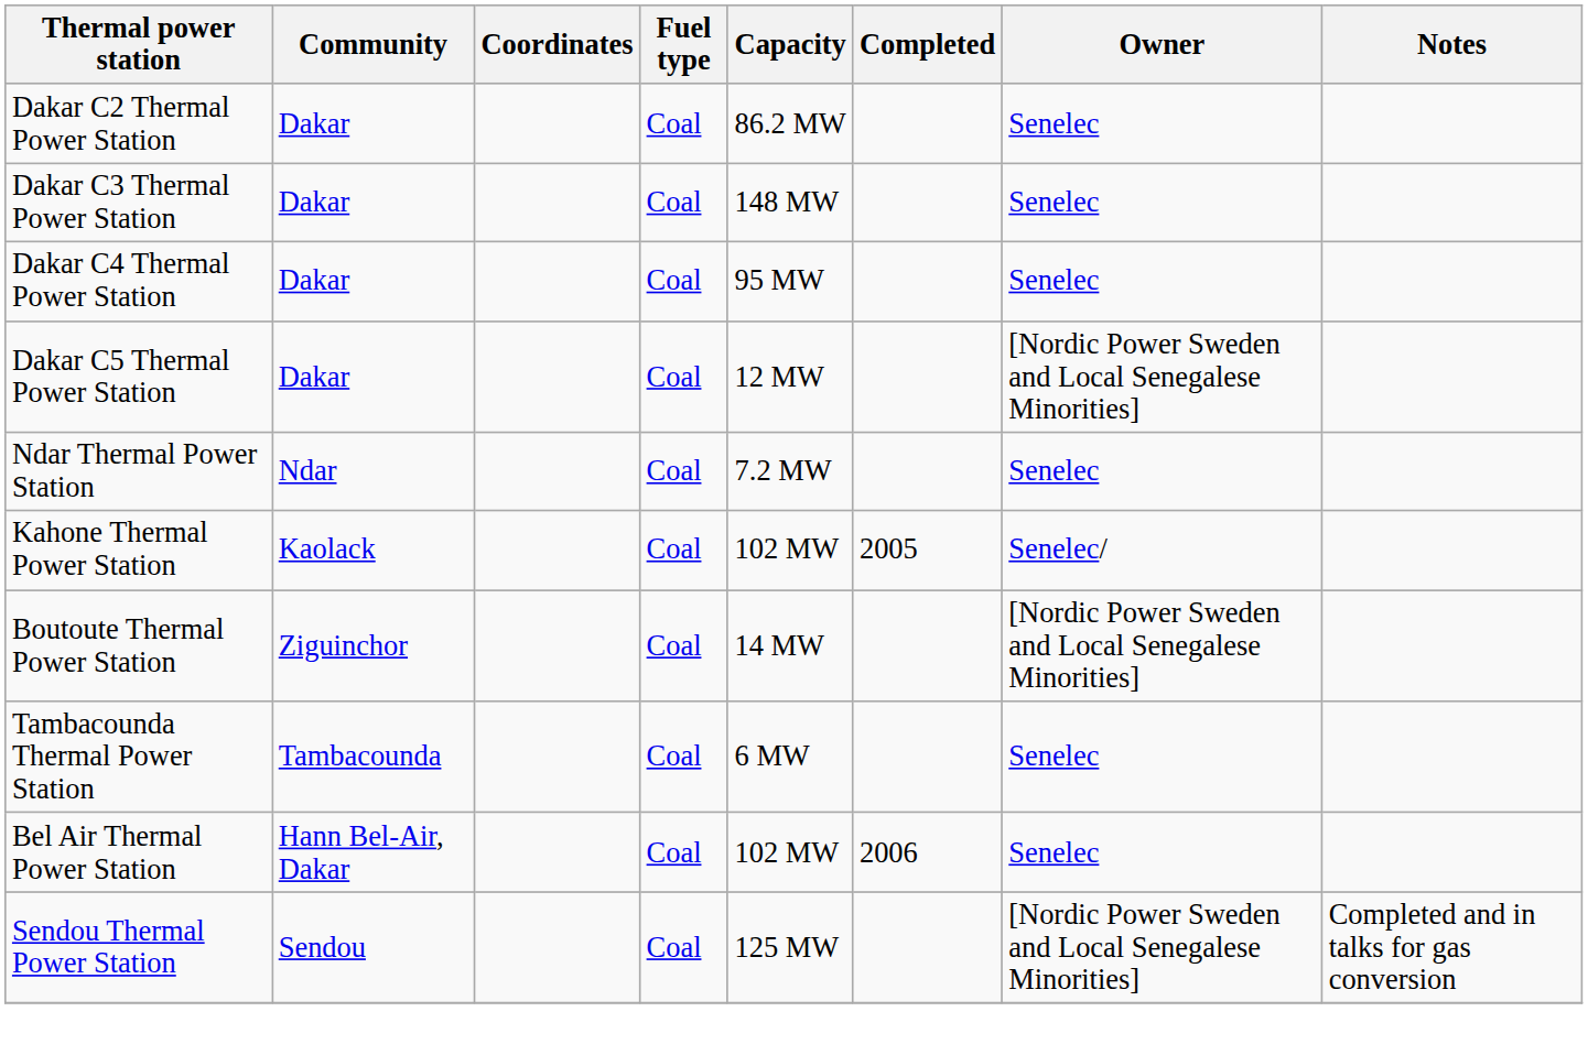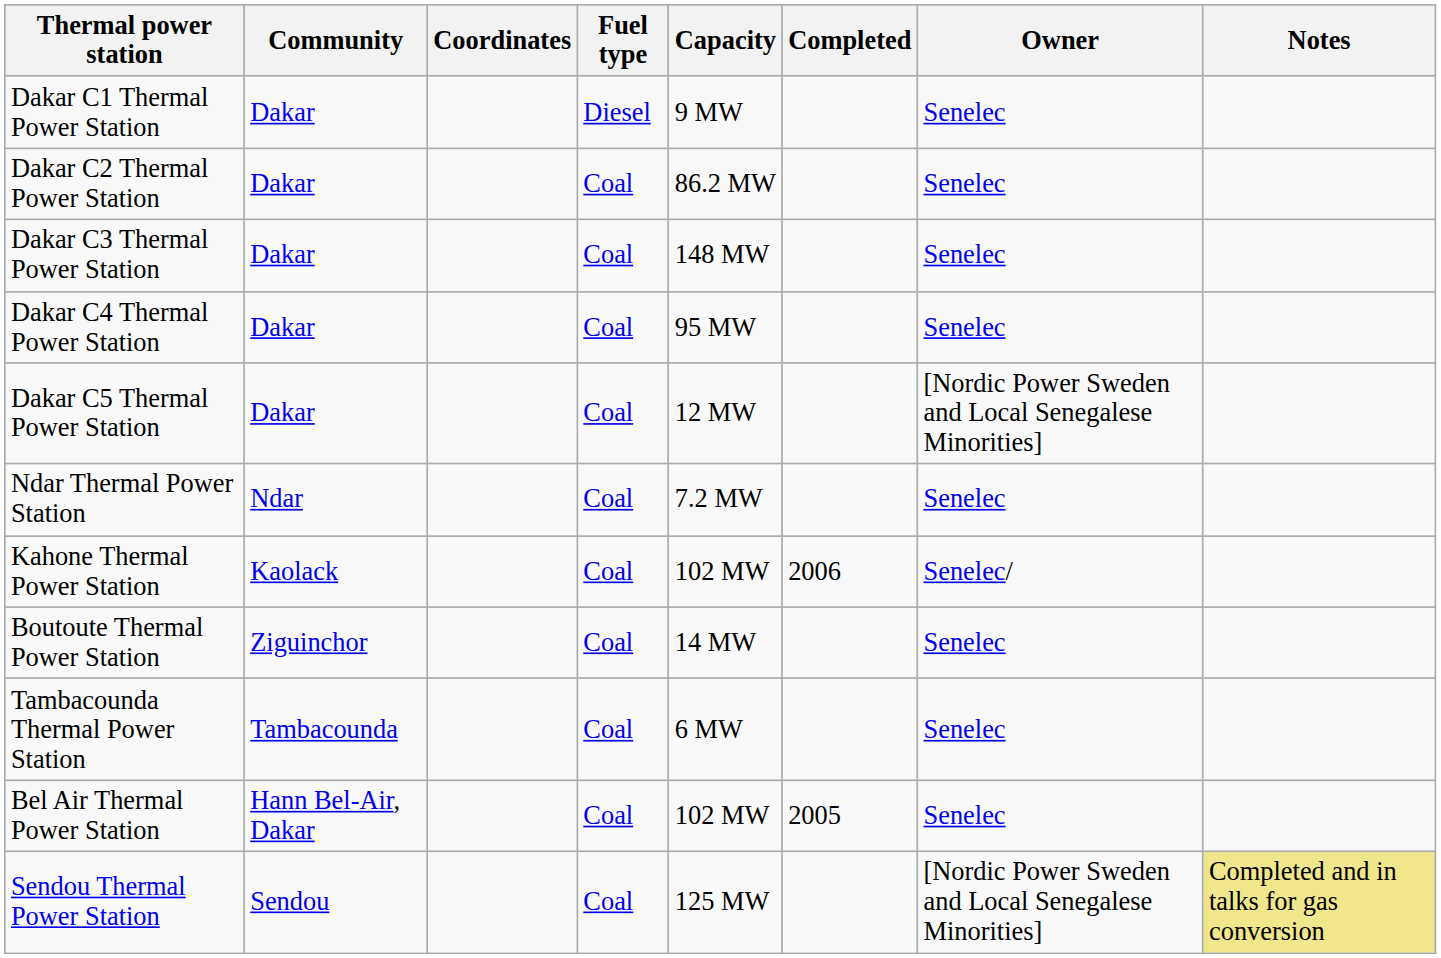+ row: Dakar C1 Thermal Power Station | Dakar | Diesel | 9 MW | Senelec
Kahone Thermal Power Station | Completed: 2005 -> 2006
Boutoute Thermal Power Station | Owner: [Nordic Power Sweden and Local Senegalese Minorities] -> Senelec
Bel Air Thermal Power Station | Completed: 2006 -> 2005
Sendou Thermal Power Station | Notes: no background -> khaki background
